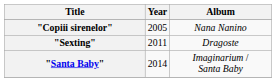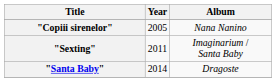"Sexting" | Album: Dragoste -> Imaginarium / Santa Baby
"Santa Baby" | Album: Imaginarium / Santa Baby -> Dragoste
